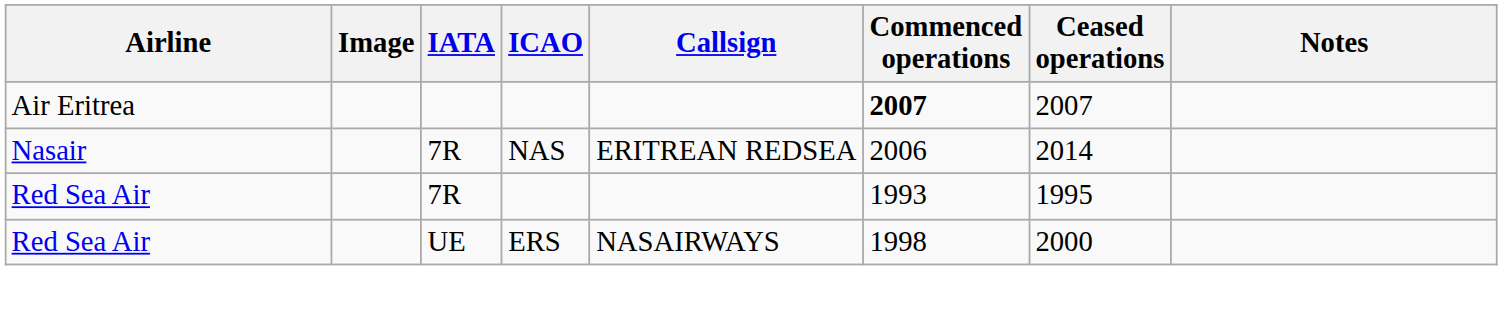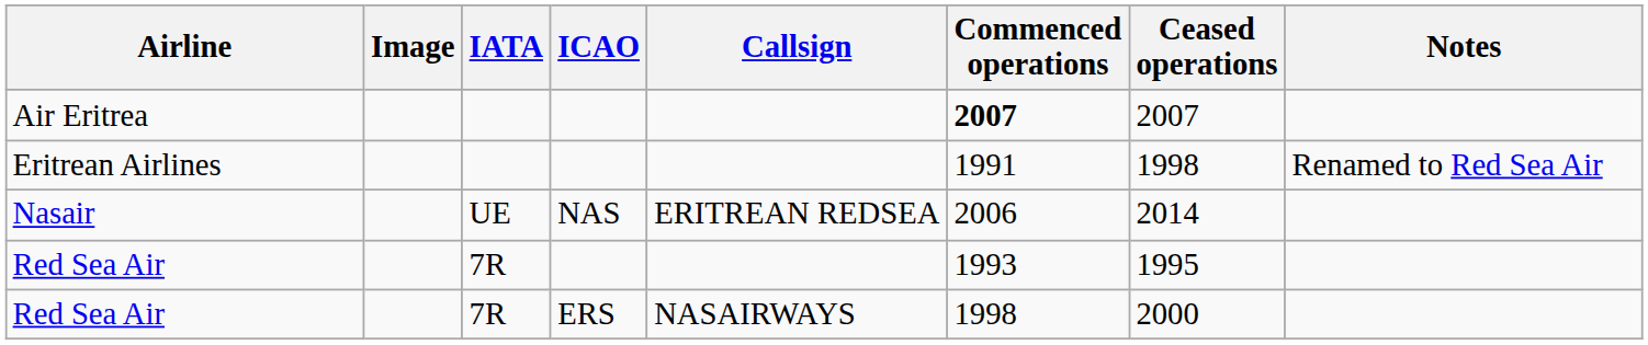+ row: Eritrean Airlines | 1991 | 1998 | Renamed to Red Sea Air
Nasair | IATA: 7R -> UE
Red Sea Air / ERS | IATA: UE -> 7R
